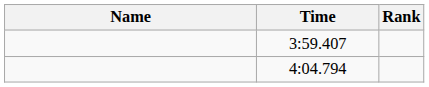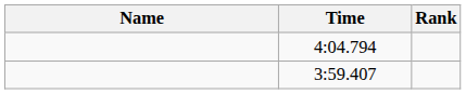rows swapped: 3:59.407 <-> 4:04.794
